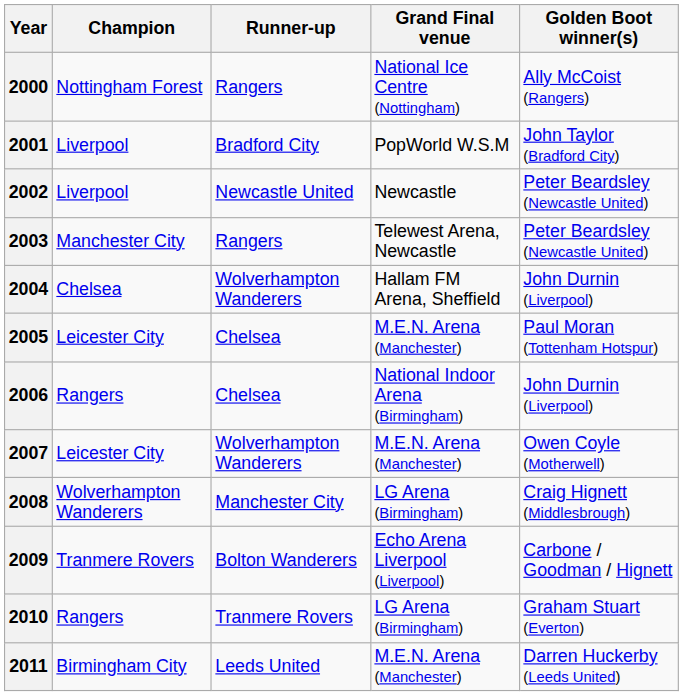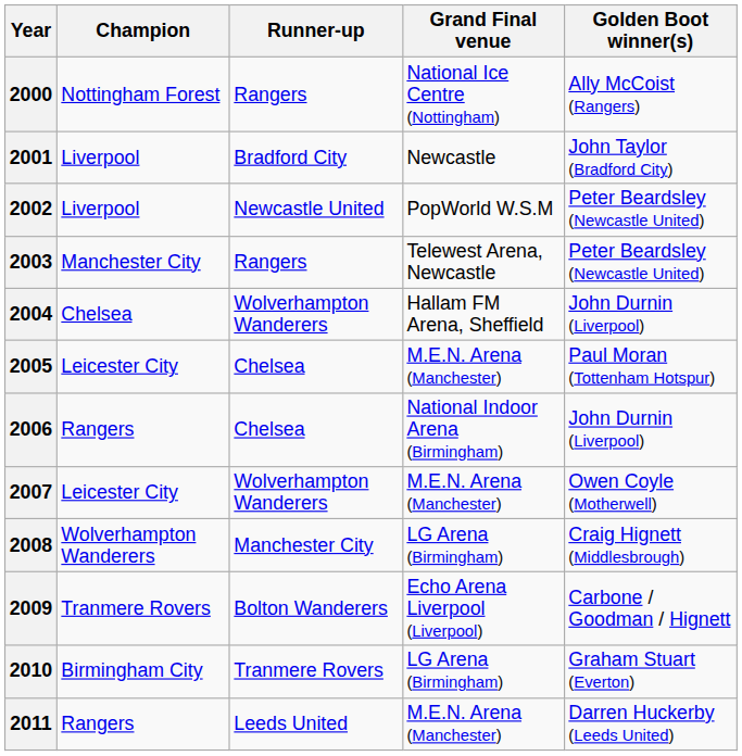2001 | Grand Final venue: PopWorld W.S.M -> Newcastle
2002 | Grand Final venue: Newcastle -> PopWorld W.S.M
2010 | Champion: Rangers -> Birmingham City
2011 | Champion: Birmingham City -> Rangers
